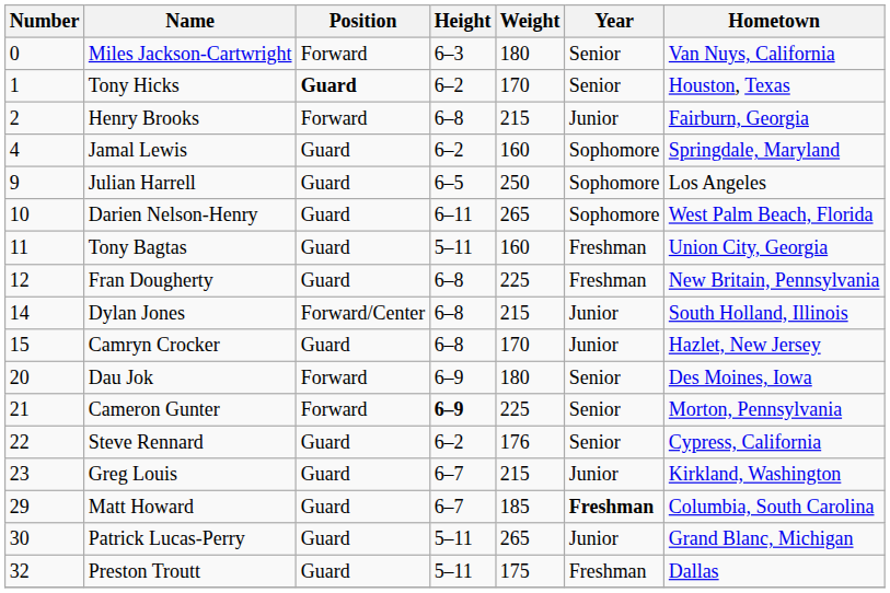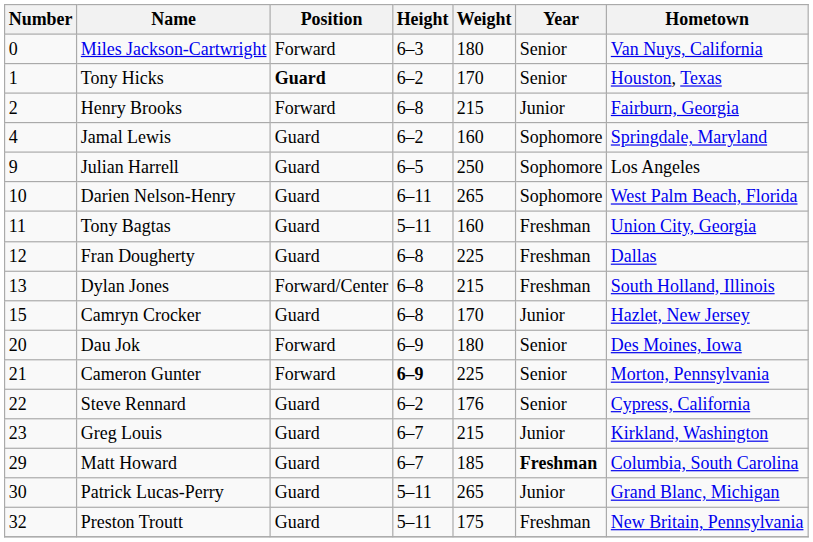Fran Dougherty | Hometown: New Britain, Pennsylvania -> Dallas
Dylan Jones | Number: 14 -> 13
Dylan Jones | Year: Junior -> Freshman
Preston Troutt | Hometown: Dallas -> New Britain, Pennsylvania
